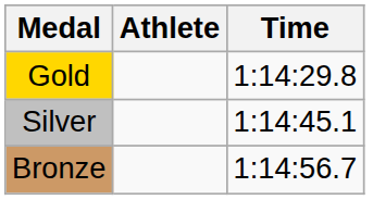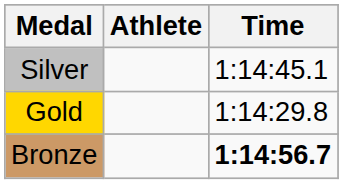rows swapped: Gold <-> Silver
Bronze | Time: normal -> bold
